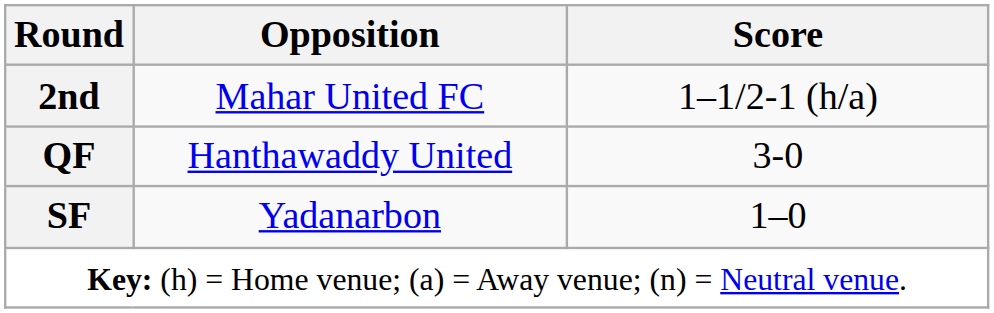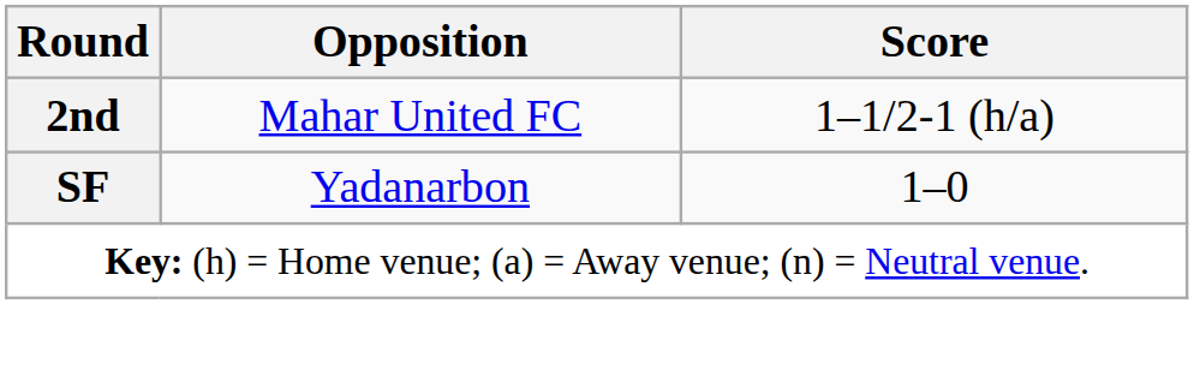- row: QF | Hanthawaddy United | 3-0
